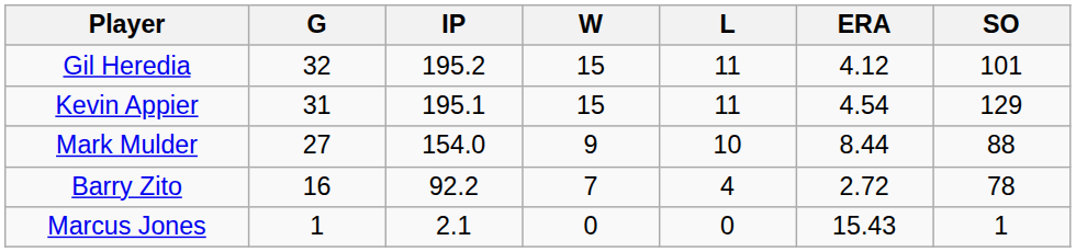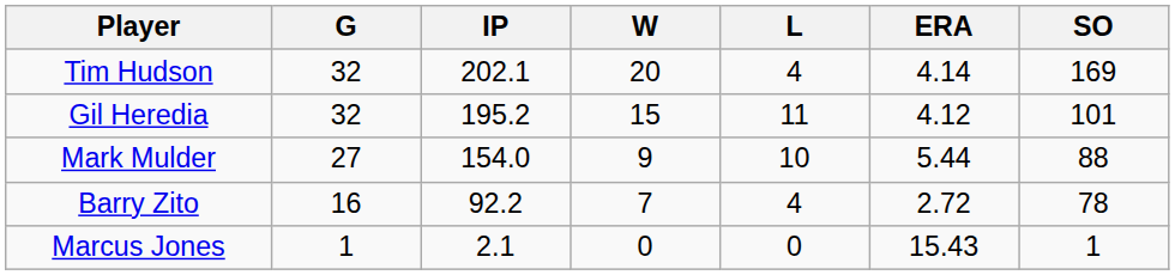+ row: Tim Hudson | 32 | 202.1 | 20 | 4 | 4.14 | 169
- row: Kevin Appier | 31 | 195.1 | 15 | 11 | 4.54 | 129
Mark Mulder | ERA: 8.44 -> 5.44
